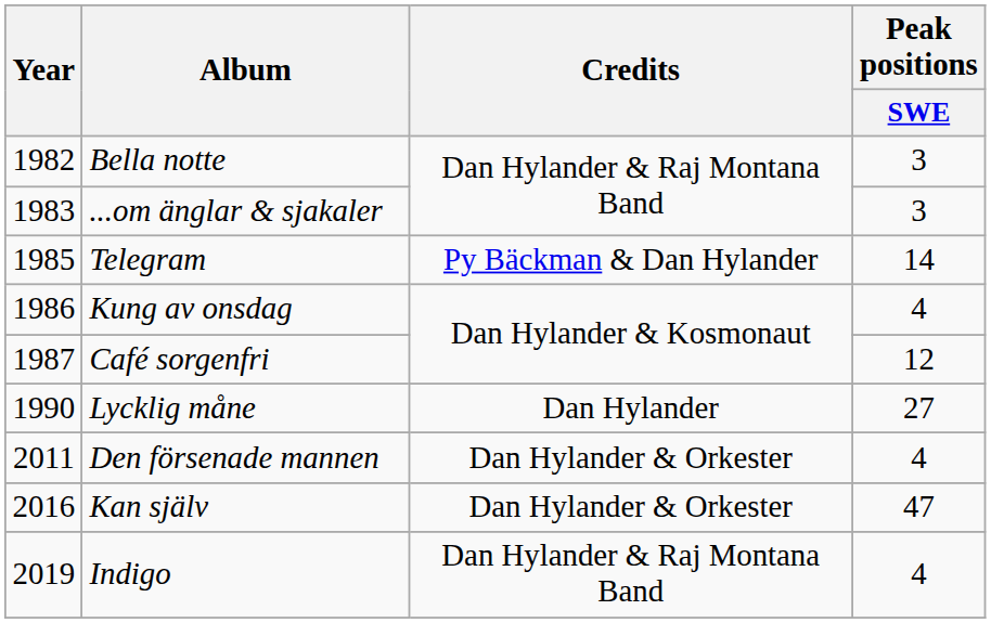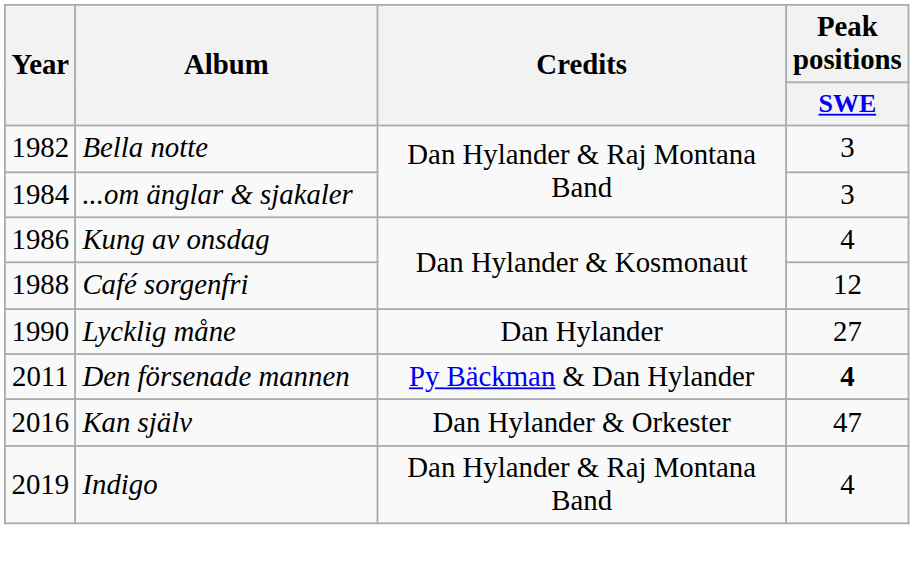...om änglar & sjakaler | Year: 1983 -> 1984
- row: 1985 | Telegram | Py Bäckman & Dan Hylander | 14
Café sorgenfri | Year: 1987 -> 1988
Den försenade mannen | Credits: Dan Hylander & Orkester -> Py Bäckman & Dan Hylander
Den försenade mannen | Peak positions / SWE: normal -> bold
